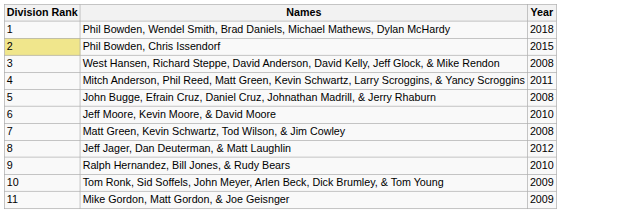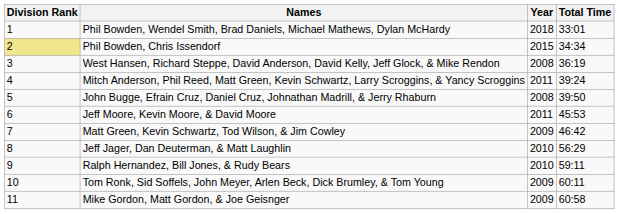+ column: Total Time | 33:01 | 34:34 | 36:19 | 39:24 | 39:50 | 45:53 | 46:42 | 56:29 | 59:11 | 60:11 | 60:58
Jeff Moore, Kevin Moore, & David Moore | Year: 2010 -> 2011
Matt Green, Kevin Schwartz, Tod Wilson, & Jim Cowley | Year: 2008 -> 2009
Jeff Jager, Dan Deuterman, & Matt Laughlin | Year: 2012 -> 2010
